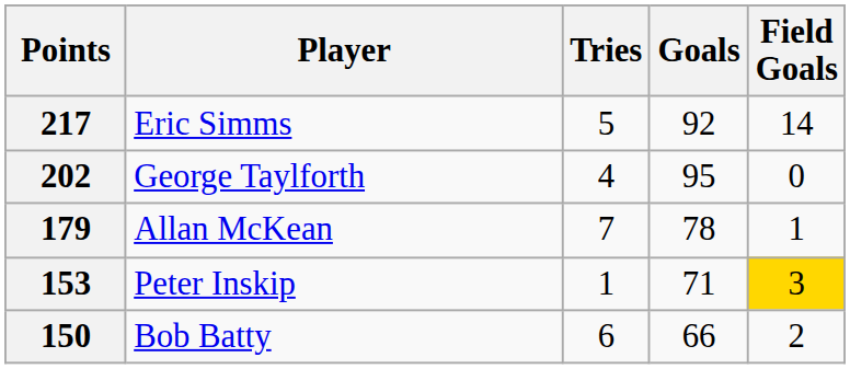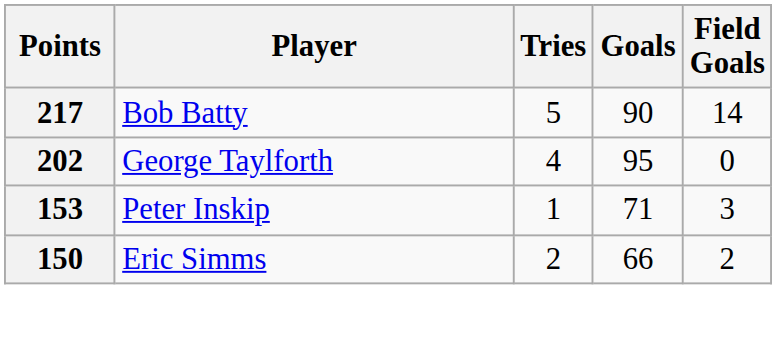217 | Player: Eric Simms -> Bob Batty
217 | Goals: 92 -> 90
- row: 179 | Allan McKean | 7 | 78 | 1
153 | Field Goals: gold background -> no background
150 | Player: Bob Batty -> Eric Simms
150 | Tries: 6 -> 2
